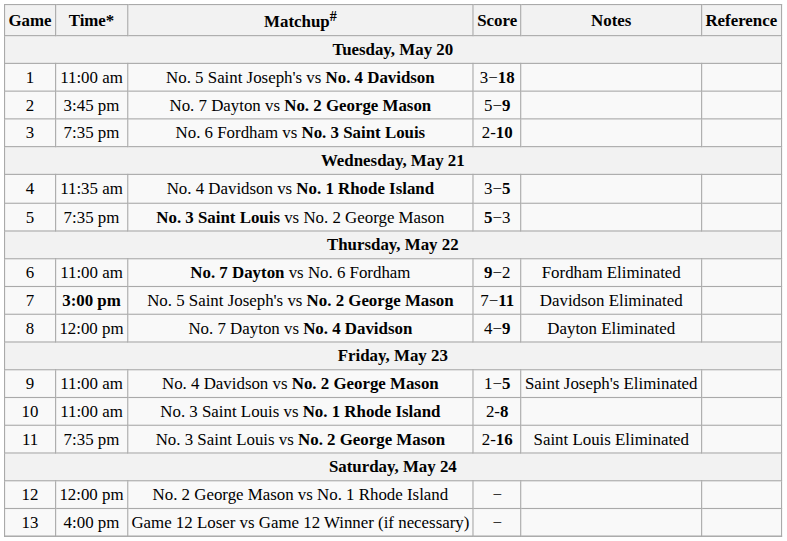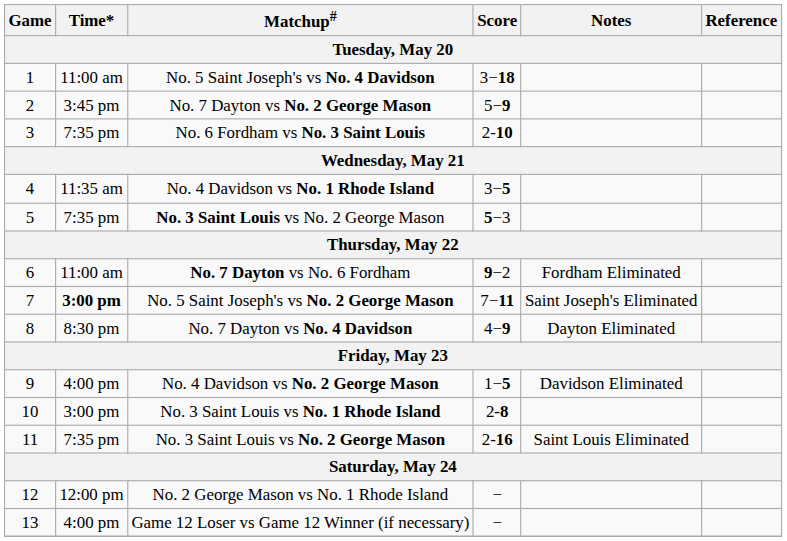No. 5 Saint Joseph's vs No. 2 George Mason | Notes: Davidson Eliminated -> Saint Joseph's Eliminated
No. 7 Dayton vs No. 4 Davidson | Time*: 12:00 pm -> 8:30 pm
No. 4 Davidson vs No. 2 George Mason | Time*: 11:00 am -> 4:00 pm
No. 4 Davidson vs No. 2 George Mason | Notes: Saint Joseph's Eliminated -> Davidson Eliminated
No. 3 Saint Louis vs No. 1 Rhode Island | Time*: 11:00 am -> 3:00 pm
